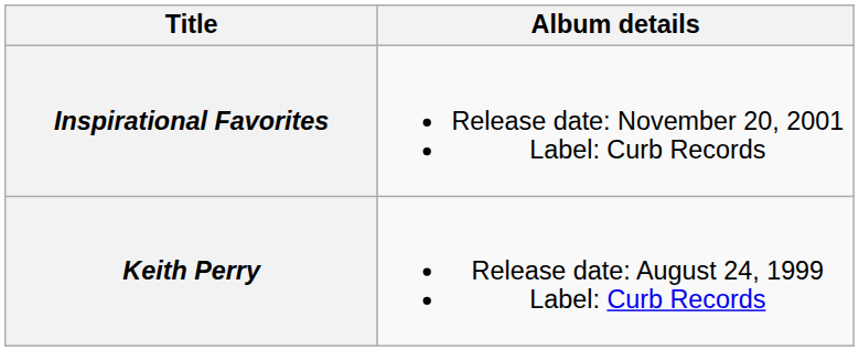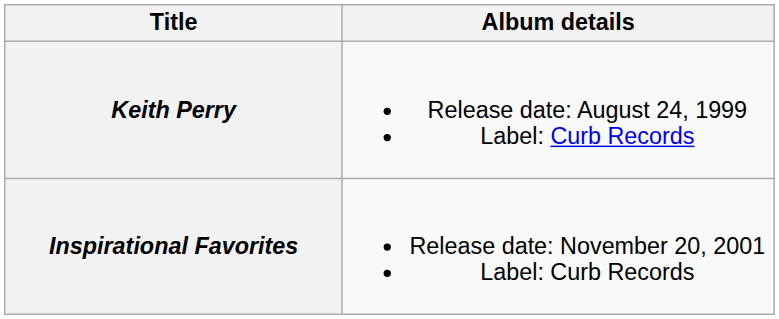rows swapped: Keith Perry <-> Inspirational Favorites
